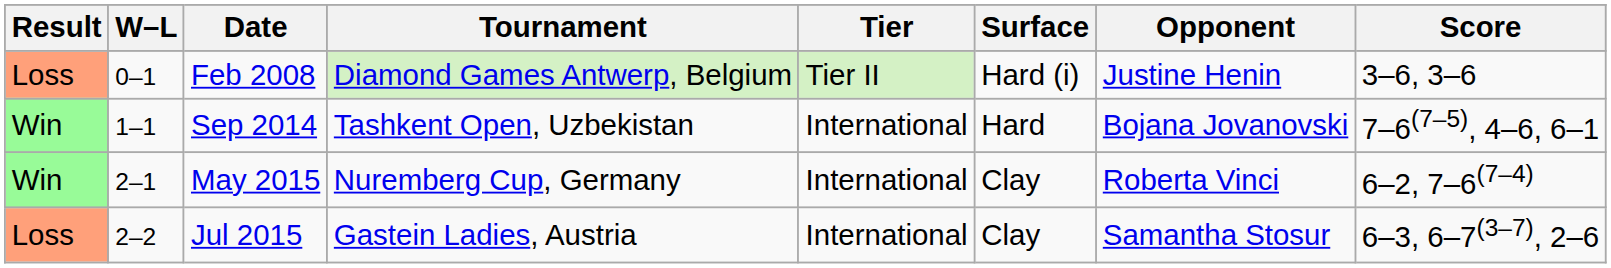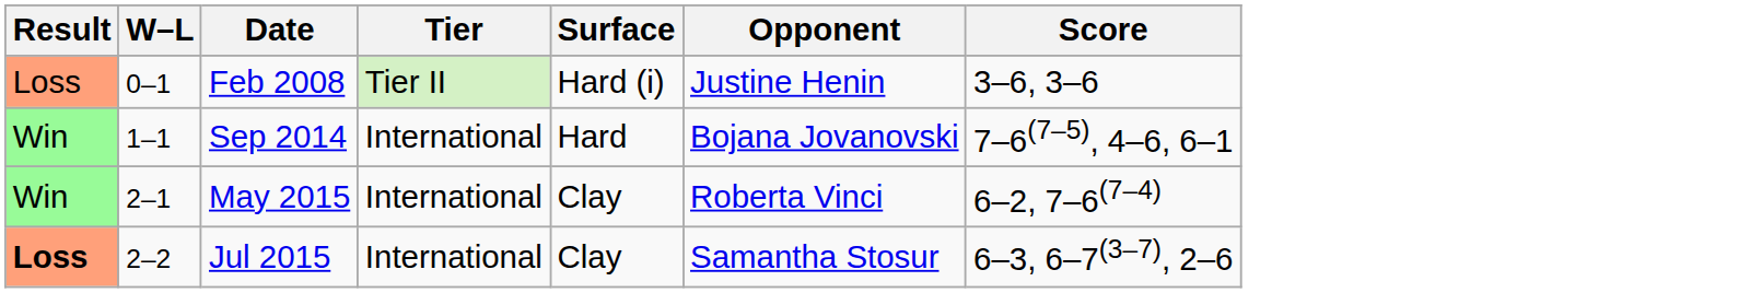- column: Tournament | Diamond Games Antwerp, Belgium | Tashkent Open, Uzbekistan | Nuremberg Cup, Germany | Gastein Ladies, Austria
Jul 2015 | Result: normal -> bold
